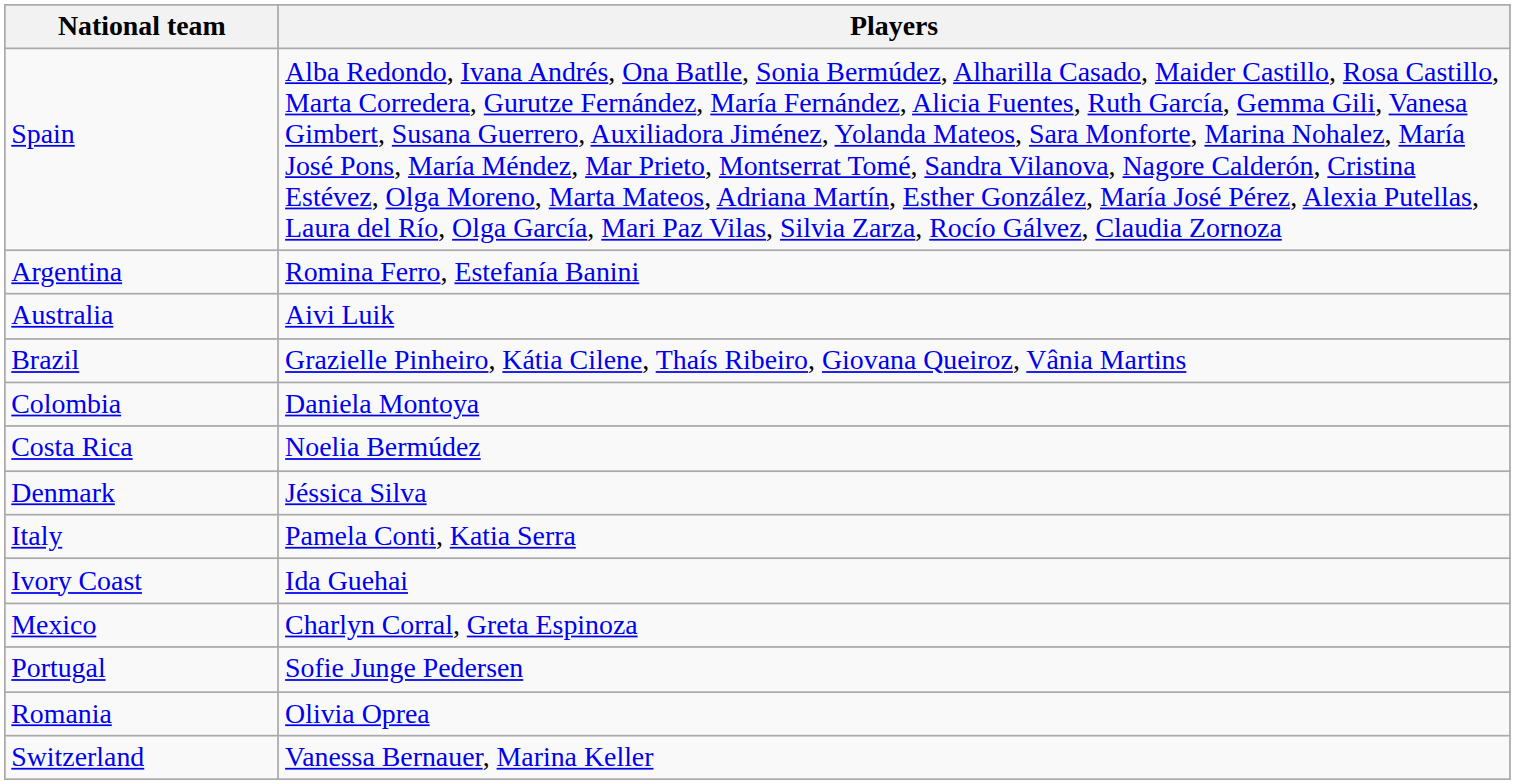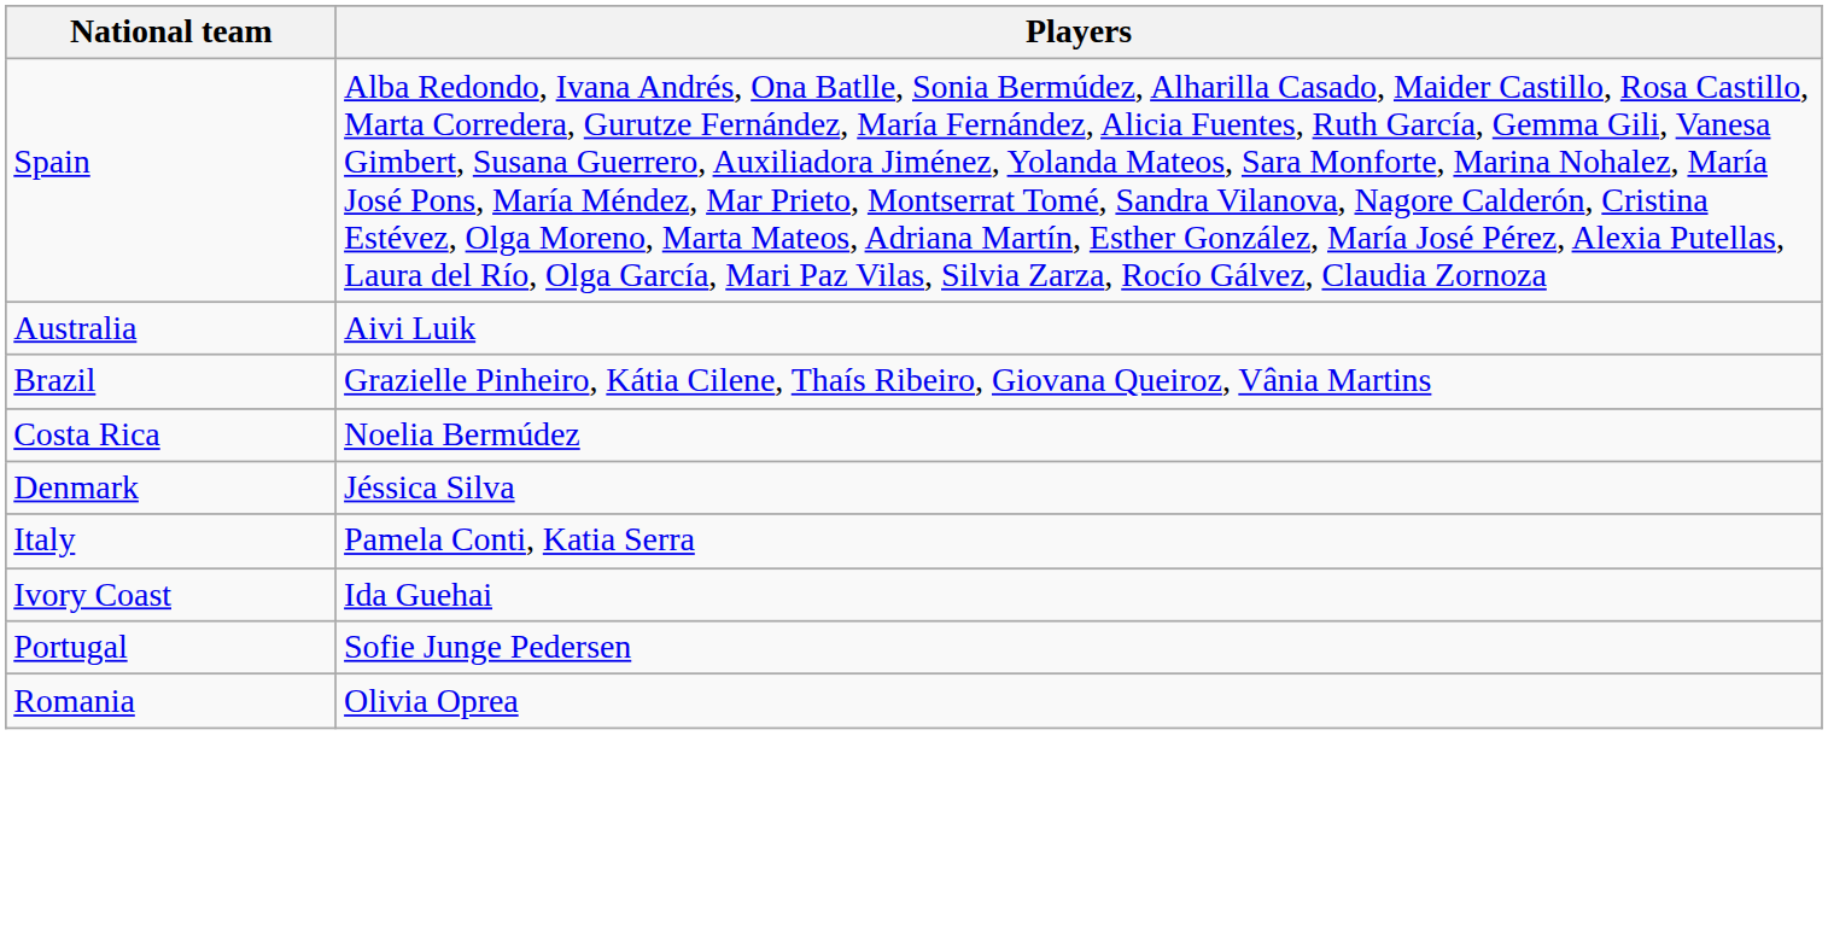- row: Argentina | Romina Ferro, Estefanía Banini
- row: Colombia | Daniela Montoya
- row: Mexico | Charlyn Corral, Greta Espinoza
- row: Switzerland | Vanessa Bernauer, Marina Keller
